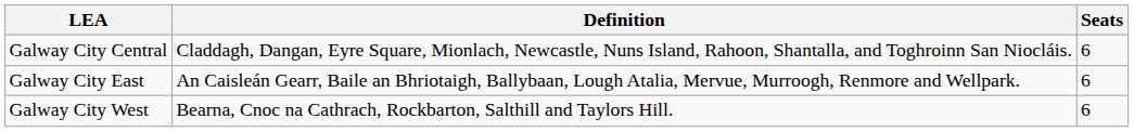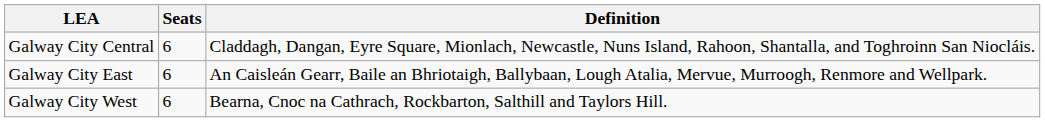columns swapped: Definition <-> Seats
